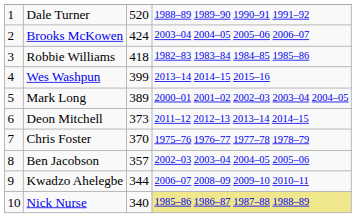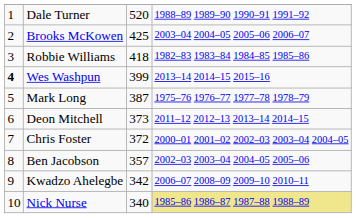Brooks McKowen | column 3: 424 -> 425
Wes Washpun | column 1: normal -> bold
Mark Long | column 3: 389 -> 387
Mark Long | column 4: 2000–01 2001–02 2002–03 2003–04 2004–05 -> 1975–76 1976–77 1977–78 1978–79
Chris Foster | column 3: 370 -> 372
Chris Foster | column 4: 1975–76 1976–77 1977–78 1978–79 -> 2000–01 2001–02 2002–03 2003–04 2004–05
Kwadzo Ahelegbe | column 3: 344 -> 342
